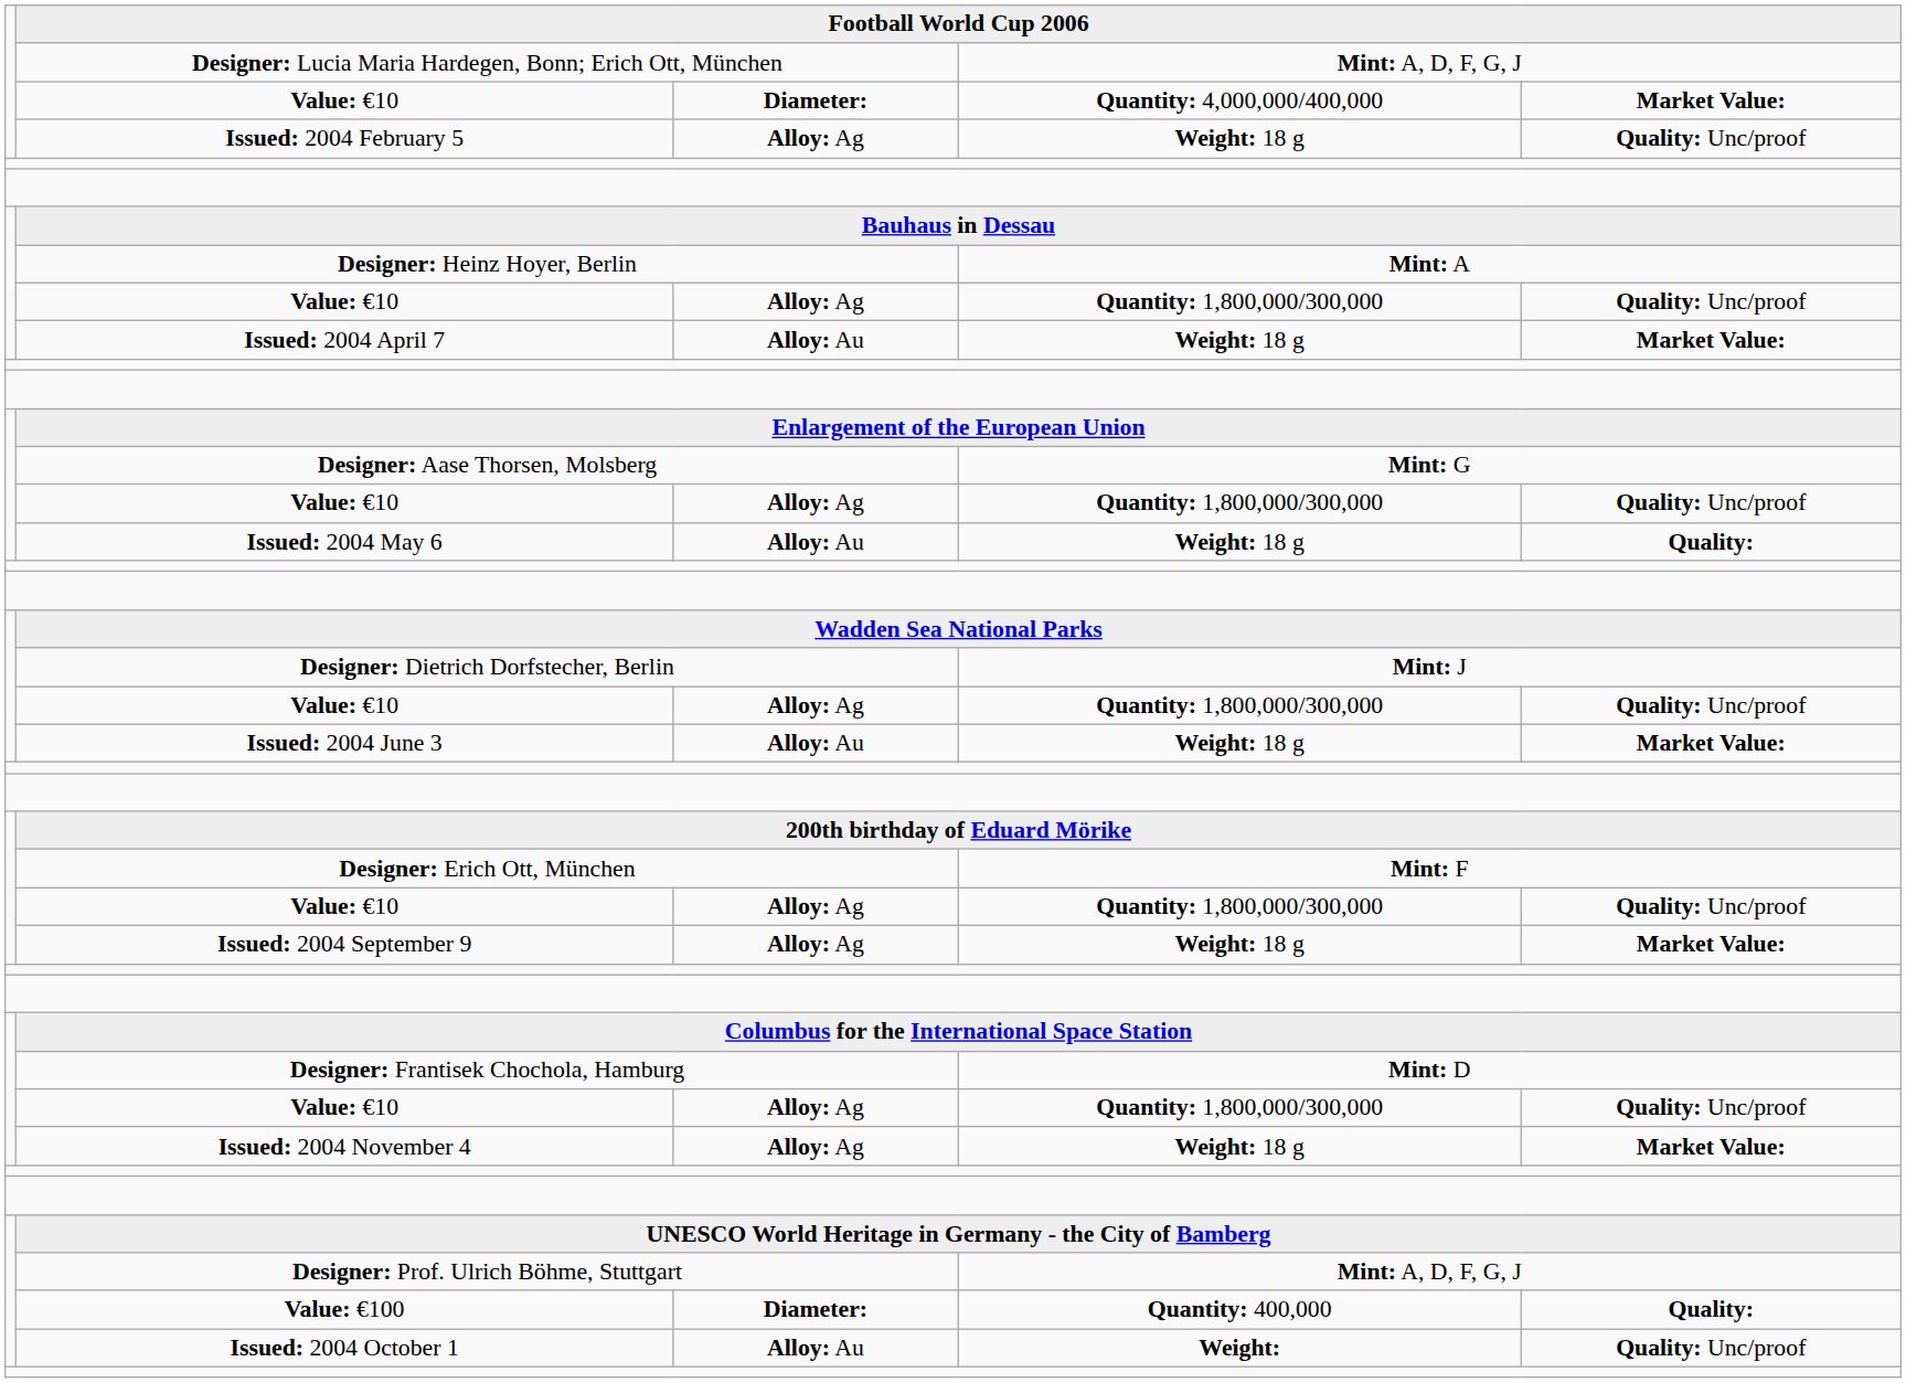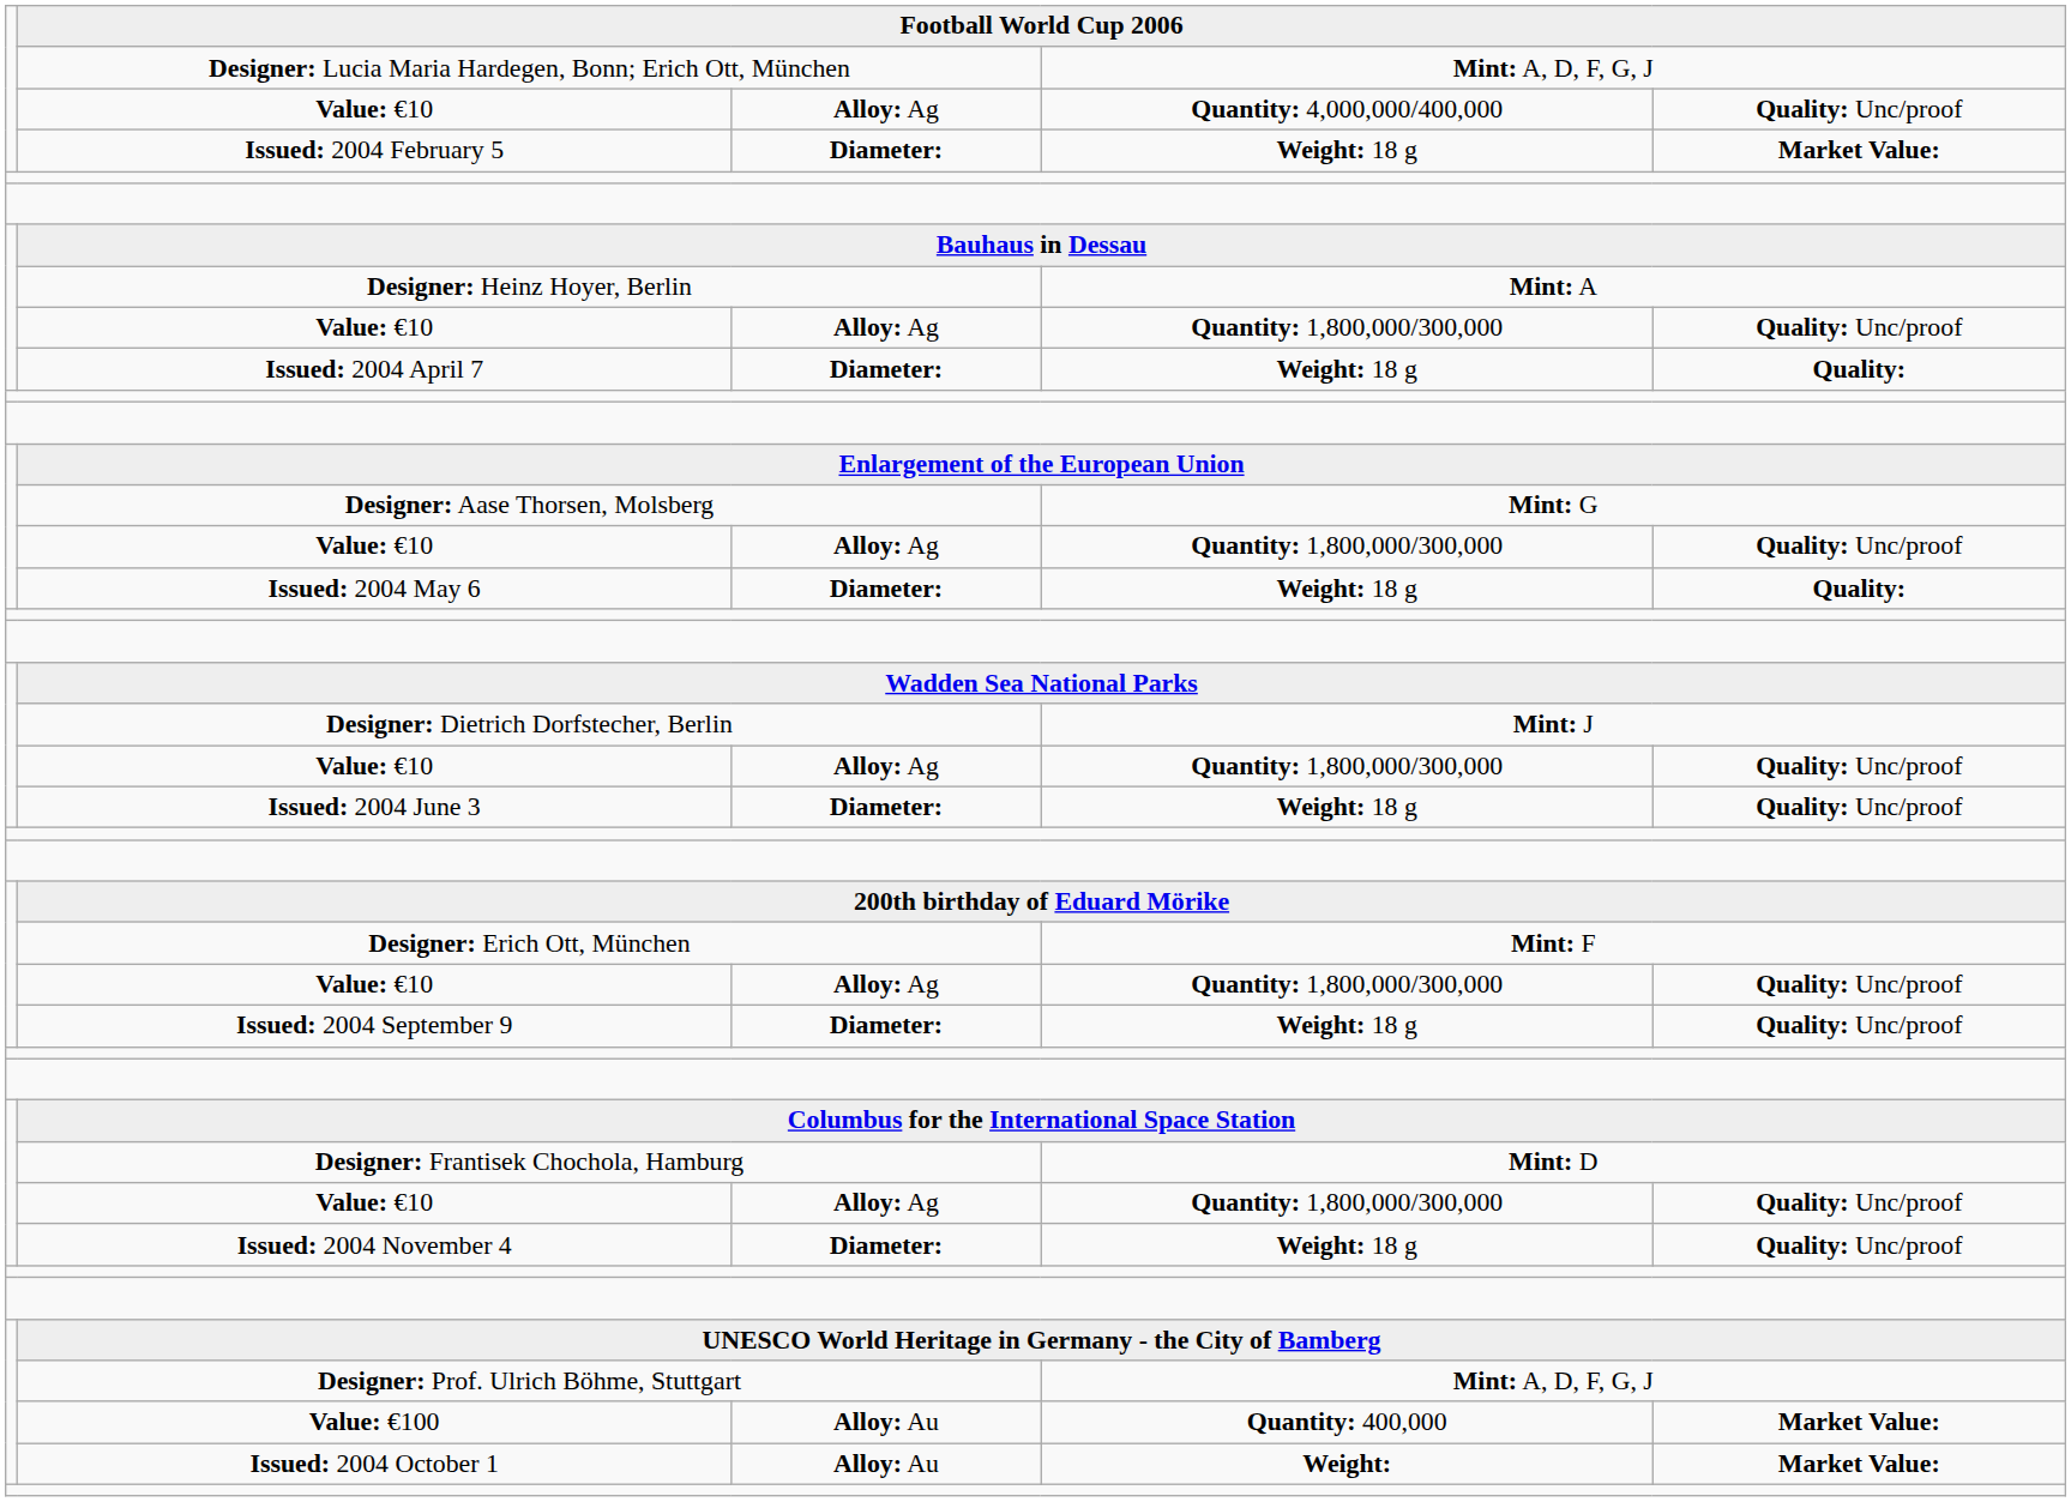Value: €10 / Quantity: 4,000,000/400,000 | column 3: Diameter: -> Alloy: Ag
Value: €10 / Quantity: 4,000,000/400,000 | column 5: Market Value: -> Quality: Unc/proof
Issued: 2004 February 5 | column 3: Alloy: Ag -> Diameter:
Issued: 2004 February 5 | column 5: Quality: Unc/proof -> Market Value:
Issued: 2004 April 7 | column 3: Alloy: Au -> Diameter:
Issued: 2004 April 7 | column 5: Market Value: -> Quality:
Issued: 2004 May 6 | column 3: Alloy: Au -> Diameter:
Issued: 2004 June 3 | column 3: Alloy: Au -> Diameter:
Issued: 2004 June 3 | column 5: Market Value: -> Quality: Unc/proof
Issued: 2004 September 9 | column 3: Alloy: Ag -> Diameter:
Issued: 2004 September 9 | column 5: Market Value: -> Quality: Unc/proof
Issued: 2004 November 4 | column 3: Alloy: Ag -> Diameter:
Issued: 2004 November 4 | column 5: Market Value: -> Quality: Unc/proof
Value: €100 | column 3: Diameter: -> Alloy: Au
Value: €100 | column 5: Quality: -> Market Value:
Issued: 2004 October 1 | column 5: Quality: Unc/proof -> Market Value:
